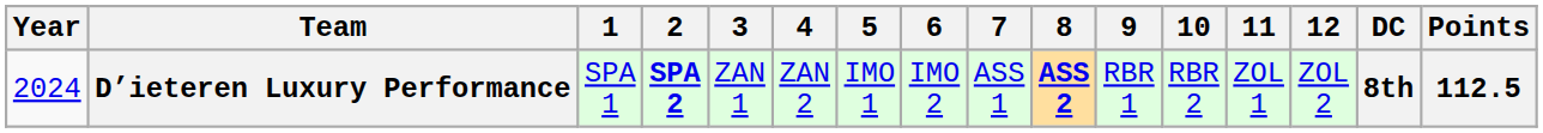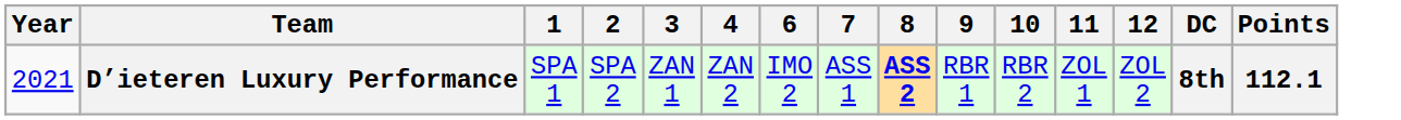- column: 5 | IMO 1
D’ieteren Luxury Performance | Year: 2024 -> 2021
D’ieteren Luxury Performance | 2: bold -> normal
D’ieteren Luxury Performance | Points: 112.5 -> 112.1
